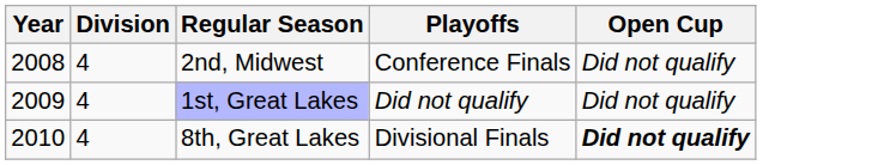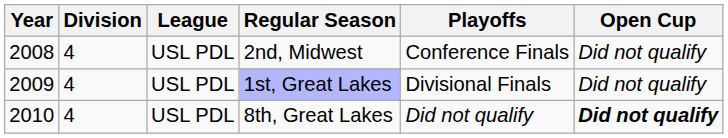+ column: League | USL PDL | USL PDL | USL PDL
1st, Great Lakes | Playoffs: Did not qualify -> Divisional Finals
8th, Great Lakes | Playoffs: Divisional Finals -> Did not qualify
